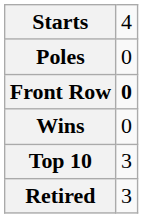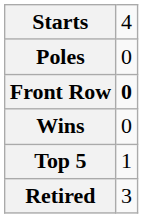+ row: Top 5 | 1
- row: Top 10 | 3
